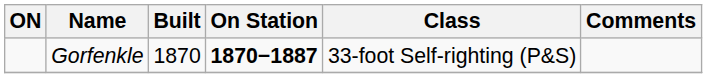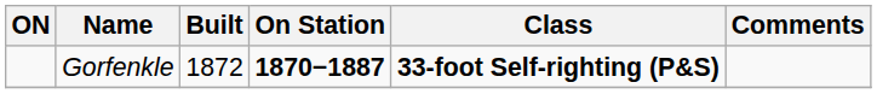Gorfenkle | Built: 1870 -> 1872
Gorfenkle | Class: normal -> bold
